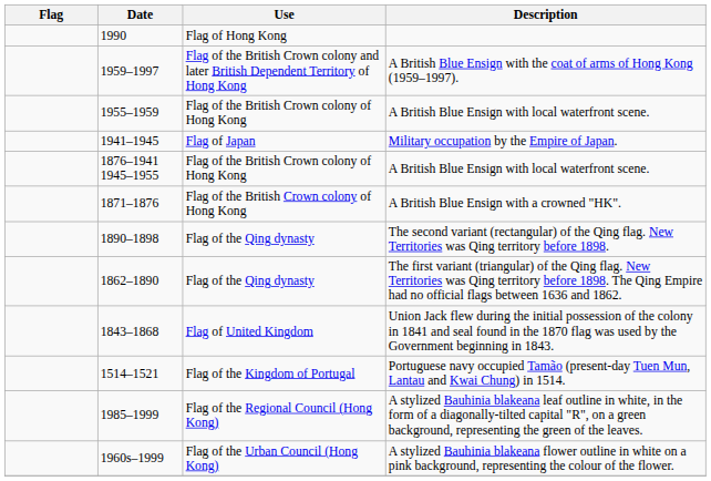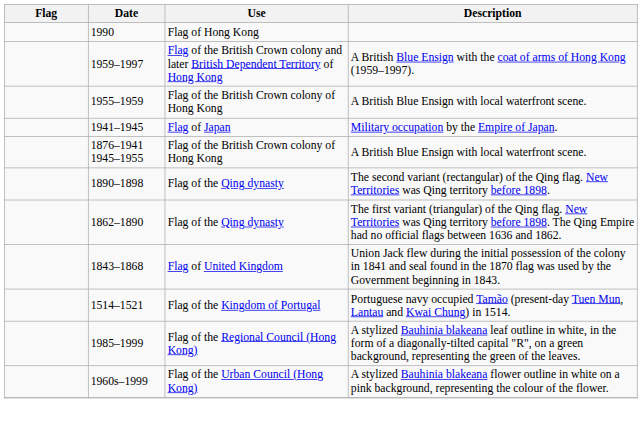- row: 1871–1876 | Flag of the British Crown colony of Hong Kong | A British Blue Ensign with a crowned "HK".
